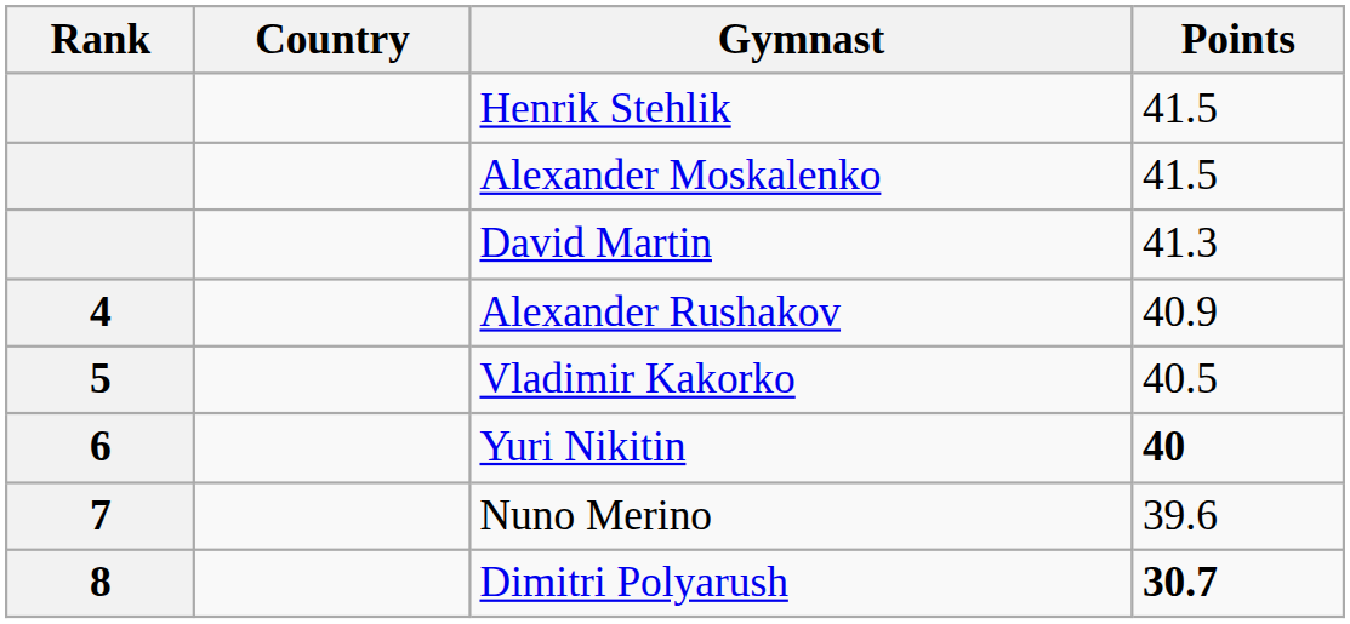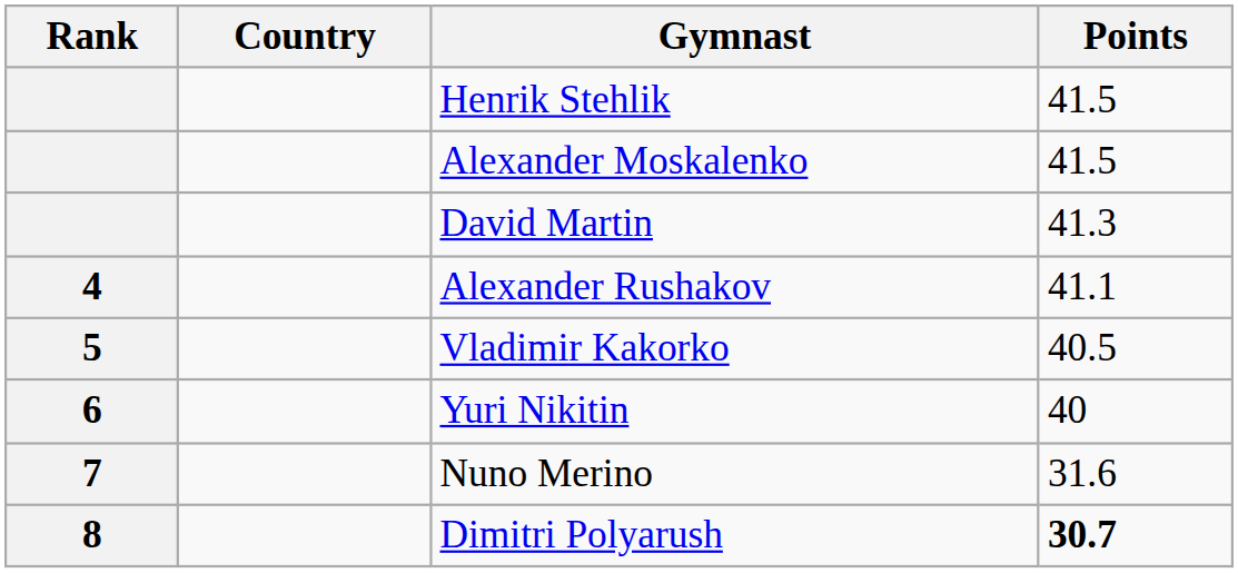Alexander Rushakov | Points: 40.9 -> 41.1
Yuri Nikitin | Points: bold -> normal
Nuno Merino | Points: 39.6 -> 31.6
